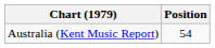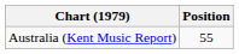Australia (Kent Music Report) | Position: 54 -> 55
